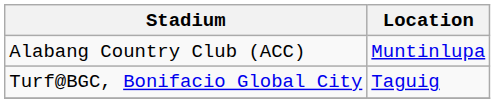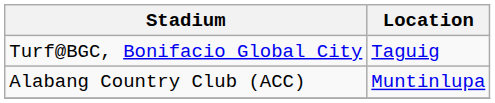rows swapped: Turf@BGC, Bonifacio Global City <-> Alabang Country Club (ACC)
